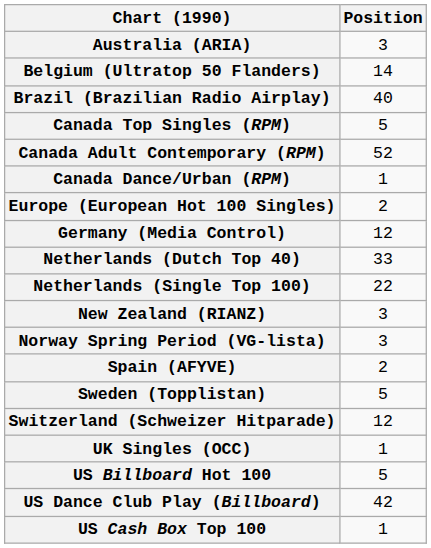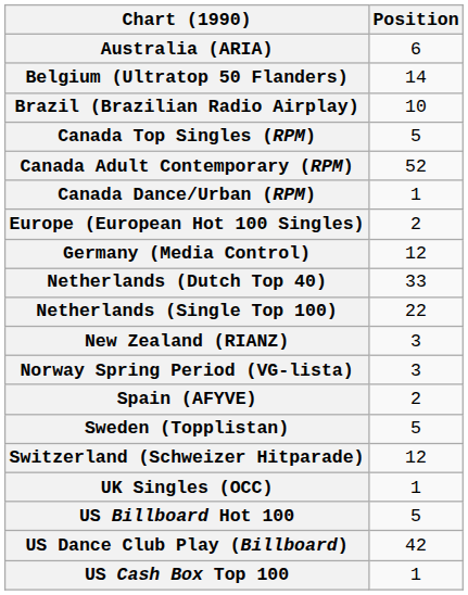Australia (ARIA) | Position: 3 -> 6
Brazil (Brazilian Radio Airplay) | Position: 40 -> 10
